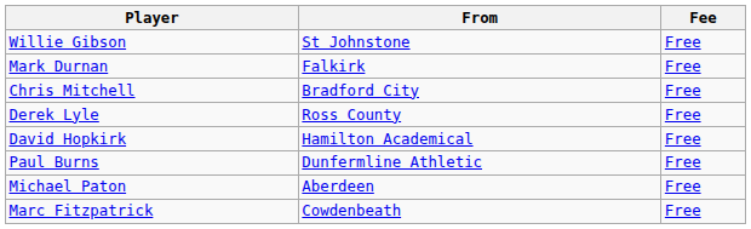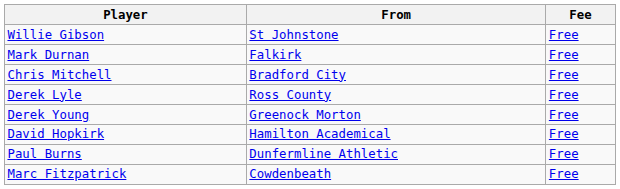+ row: Derek Young | Greenock Morton | Free
- row: Michael Paton | Aberdeen | Free
